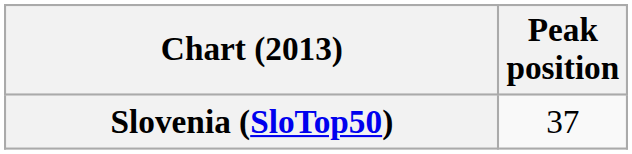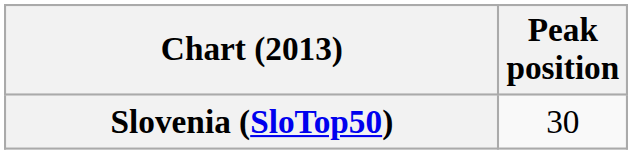Slovenia (SloTop50) | Peak position: 37 -> 30
